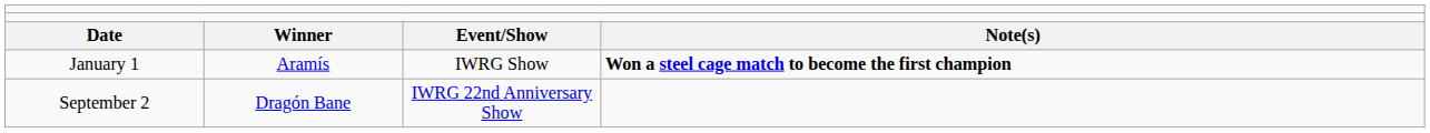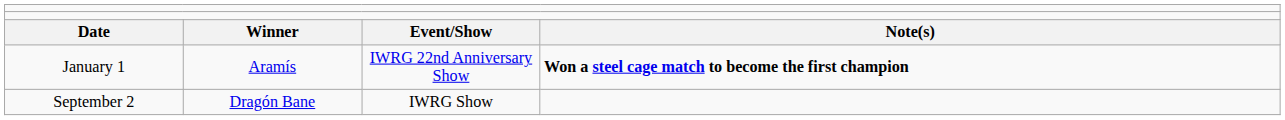January 1 | column 3: IWRG Show -> IWRG 22nd Anniversary Show
September 2 | column 3: IWRG 22nd Anniversary Show -> IWRG Show
